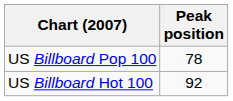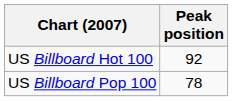rows swapped: US Billboard Hot 100 <-> US Billboard Pop 100
